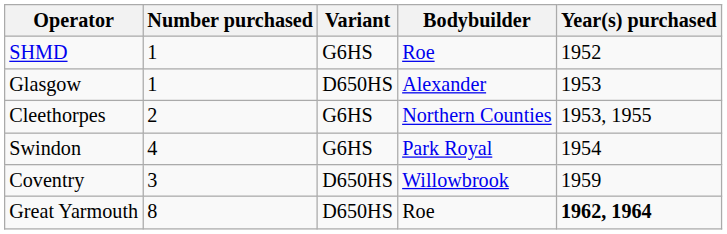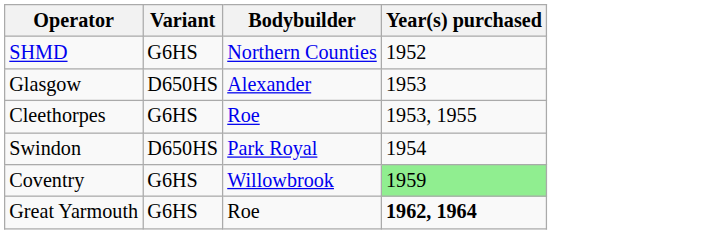- column: Number purchased | 1 | 1 | 2 | 4 | 3 | 8
SHMD | Bodybuilder: Roe -> Northern Counties
Cleethorpes | Bodybuilder: Northern Counties -> Roe
Swindon | Variant: G6HS -> D650HS
Coventry | Variant: D650HS -> G6HS
Coventry | Year(s) purchased: no background -> lightgreen background
Great Yarmouth | Variant: D650HS -> G6HS
